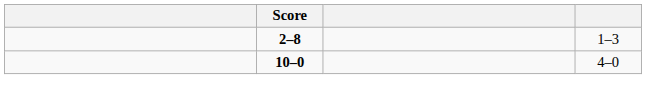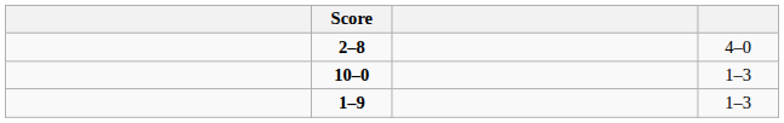2–8 | column 4: 1–3 -> 4–0
10–0 | column 4: 4–0 -> 1–3
+ row: 1–9 | 1–3
